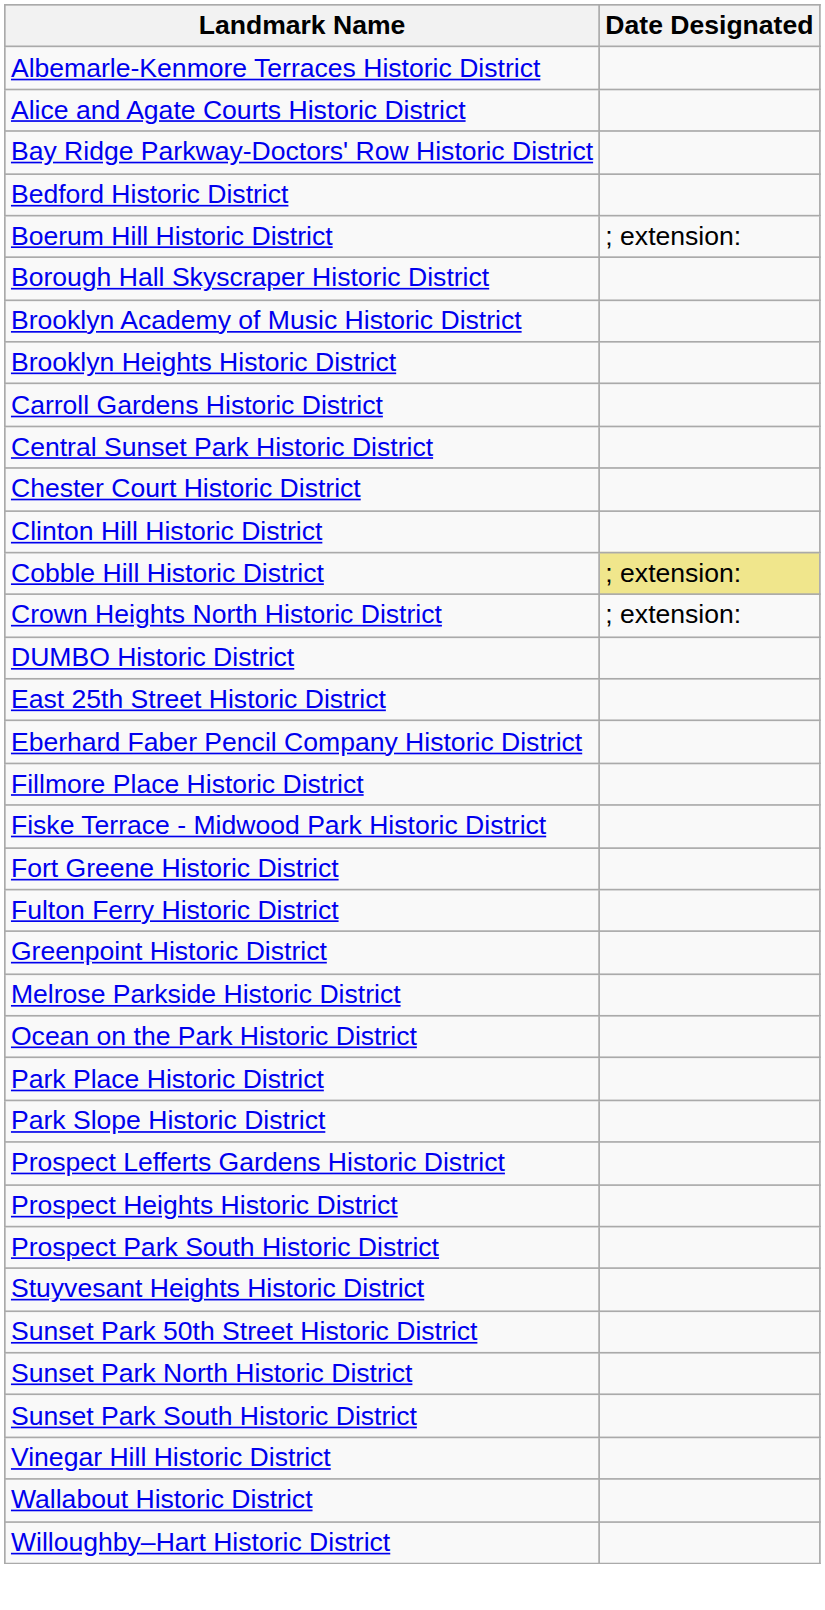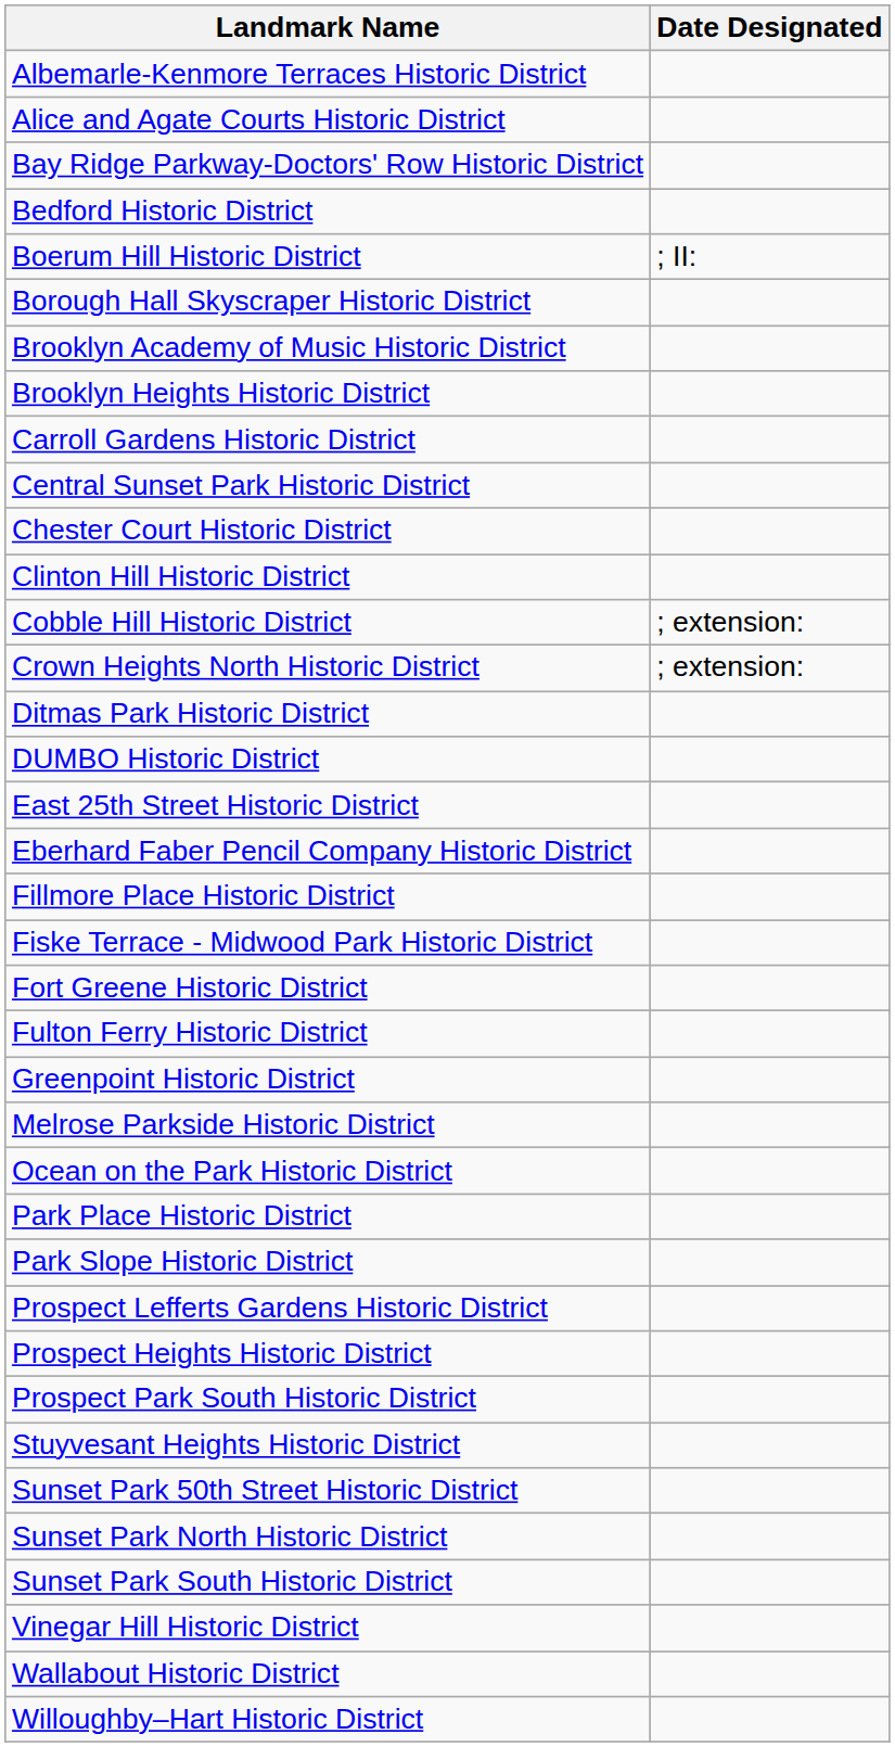Boerum Hill Historic District | Date Designated: ; extension: -> ; II:
Cobble Hill Historic District | Date Designated: khaki background -> no background
+ row: Ditmas Park Historic District
